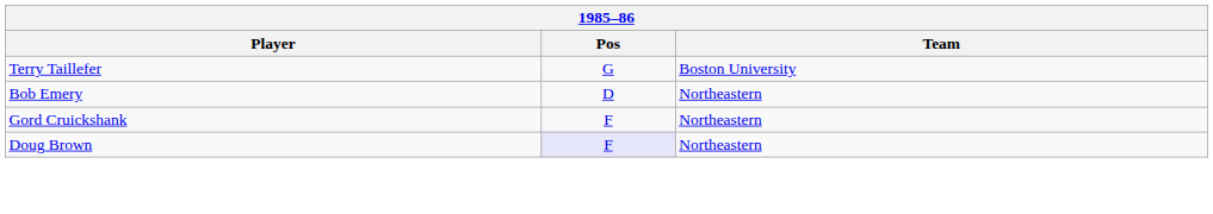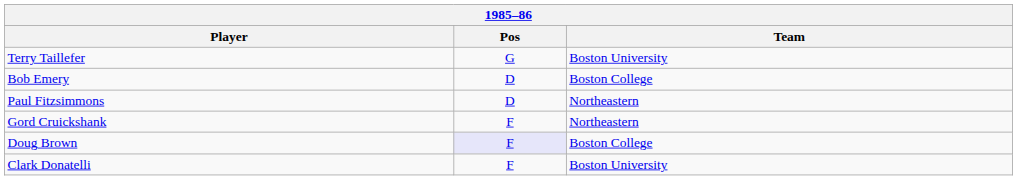Bob Emery | Team: Northeastern -> Boston College
+ row: Paul Fitzsimmons | D | Northeastern
Doug Brown | Team: Northeastern -> Boston College
+ row: Clark Donatelli | F | Boston University
